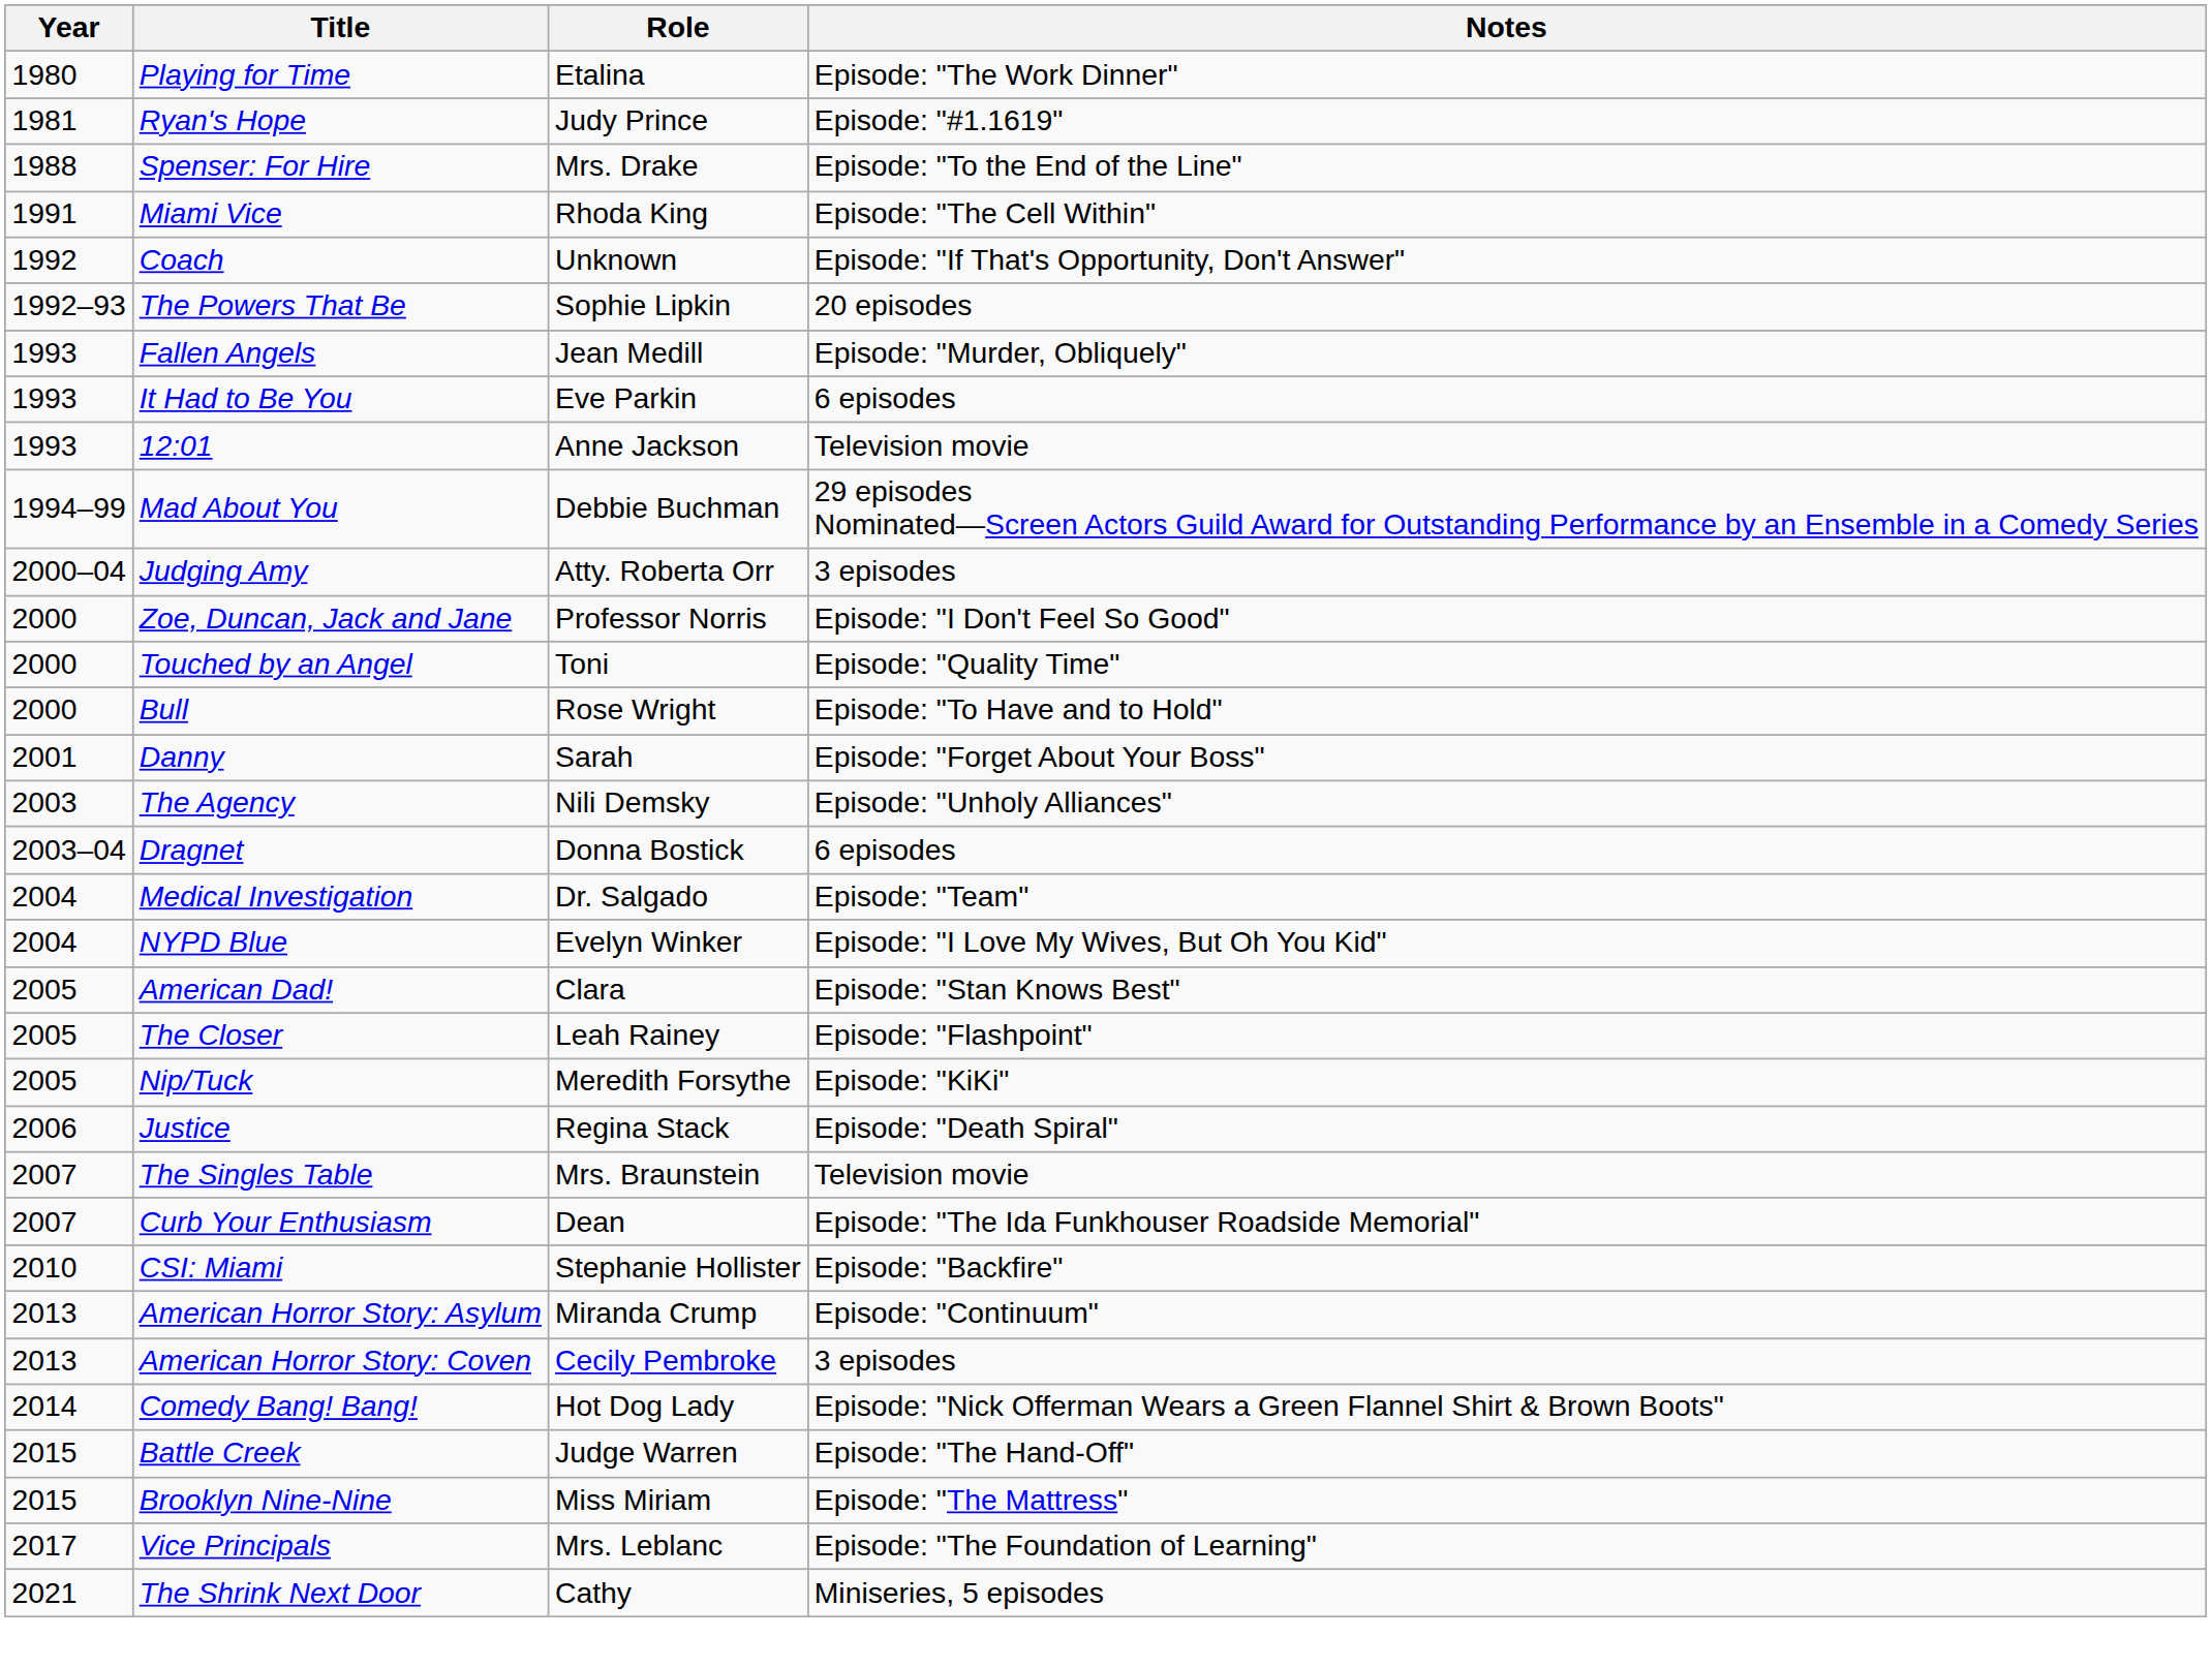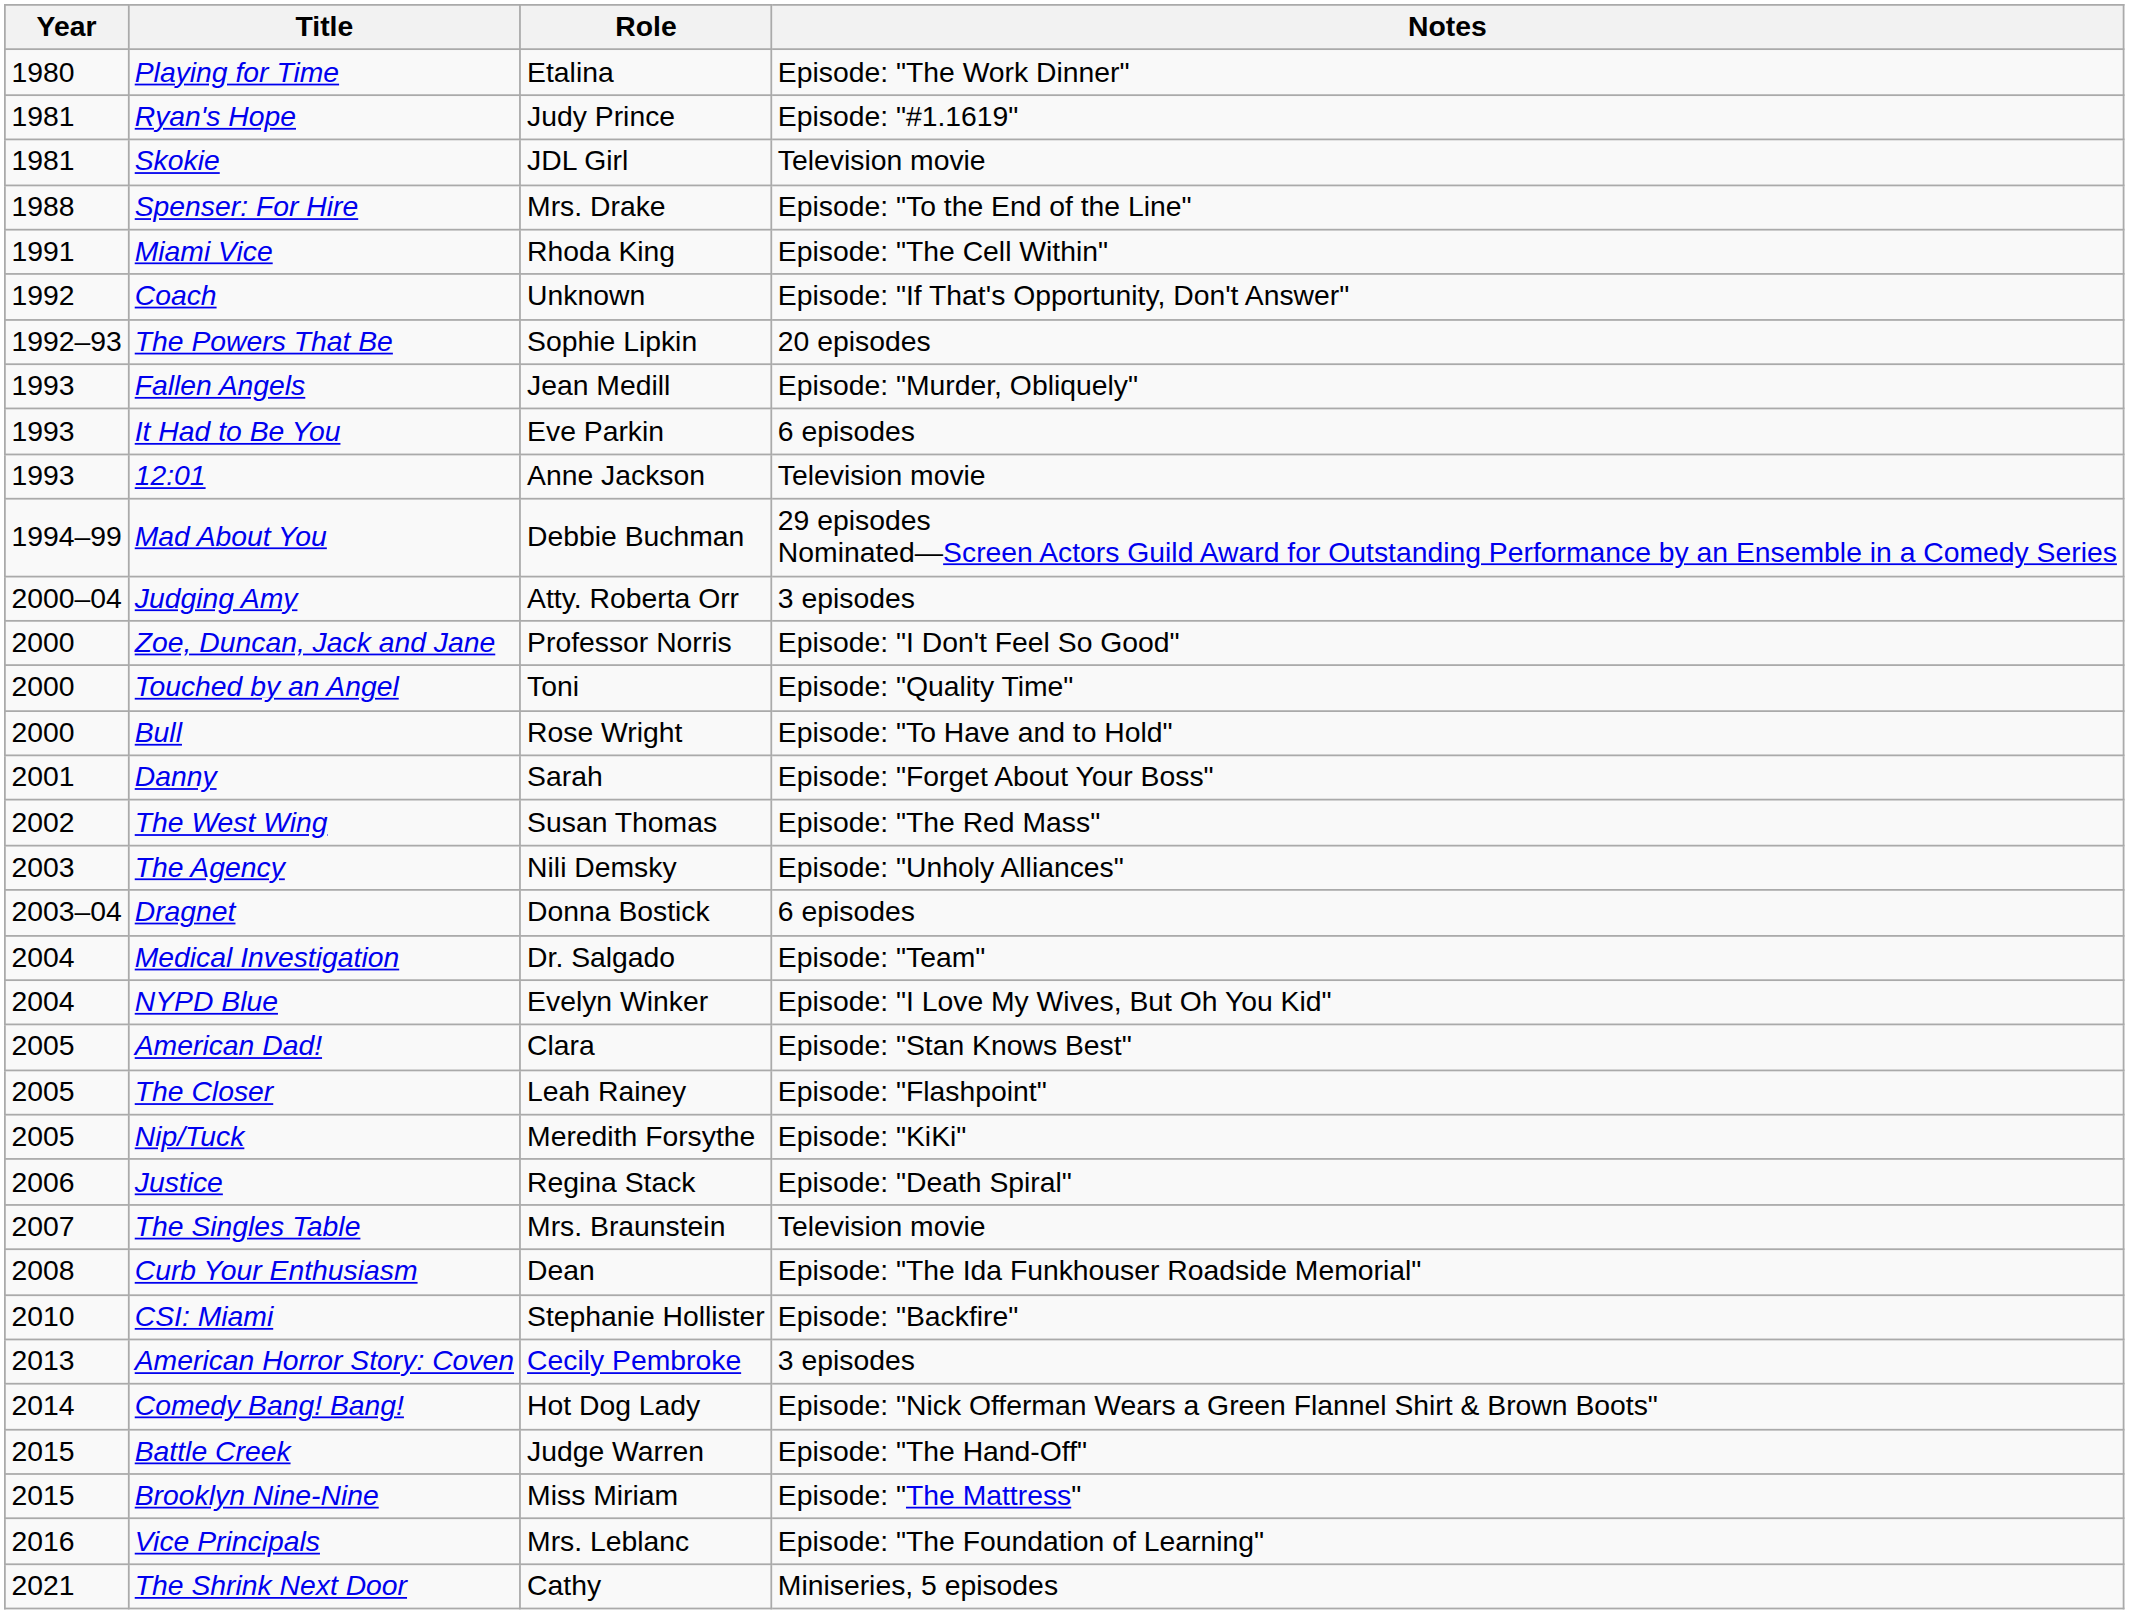+ row: 1981 | Skokie | JDL Girl | Television movie
+ row: 2002 | The West Wing | Susan Thomas | Episode: "The Red Mass"
Curb Your Enthusiasm | Year: 2007 -> 2008
- row: 2013 | American Horror Story: Asylum | Miranda Crump | Episode: "Continuum"
Vice Principals | Year: 2017 -> 2016
